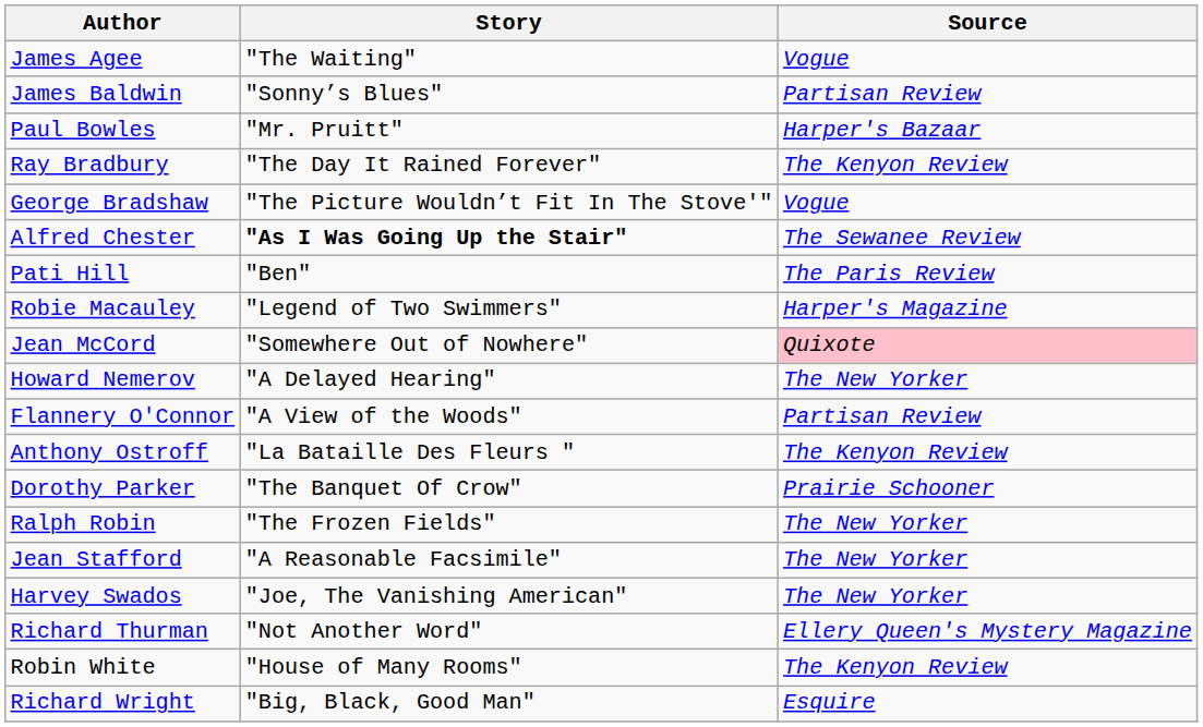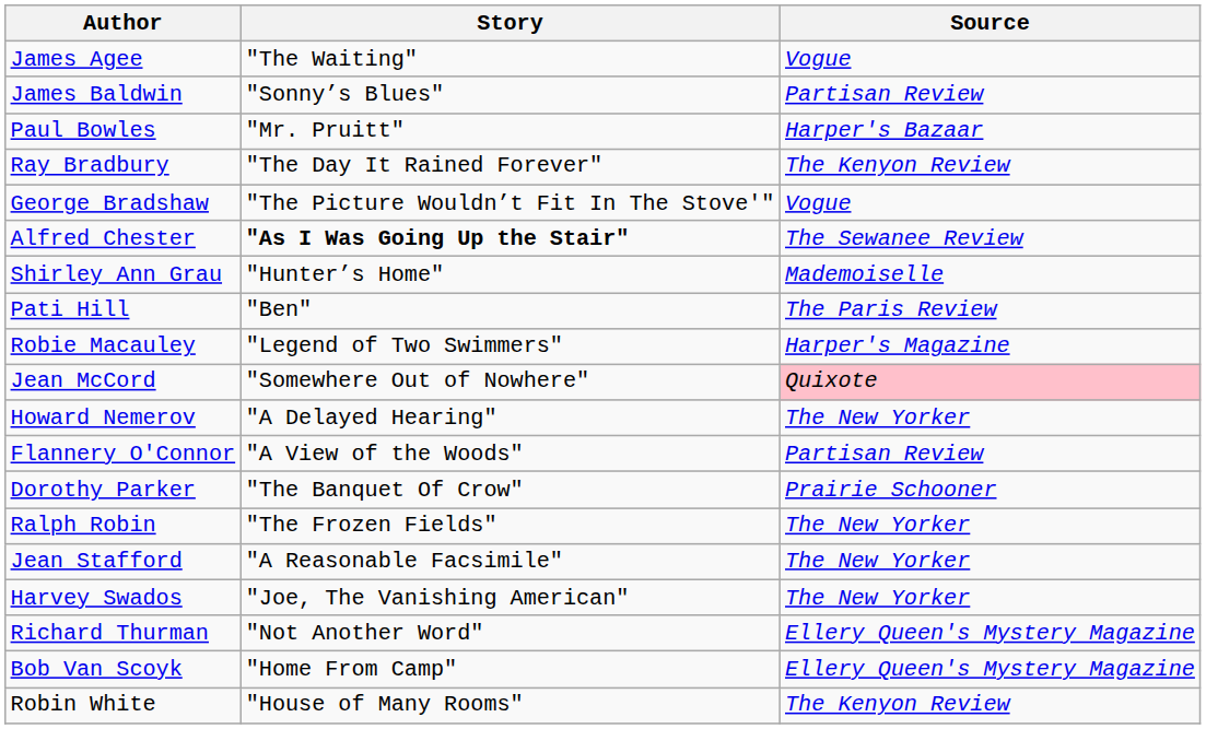+ row: Shirley Ann Grau | "Hunter’s Home" | Mademoiselle
- row: Anthony Ostroff | "La Bataille Des Fleurs " | The Kenyon Review
+ row: Bob Van Scoyk | "Home From Camp" | Ellery Queen's Mystery Magazine
- row: Richard Wright | "Big, Black, Good Man" | Esquire
